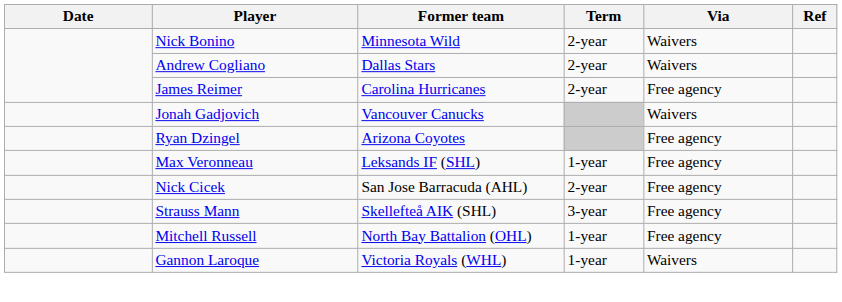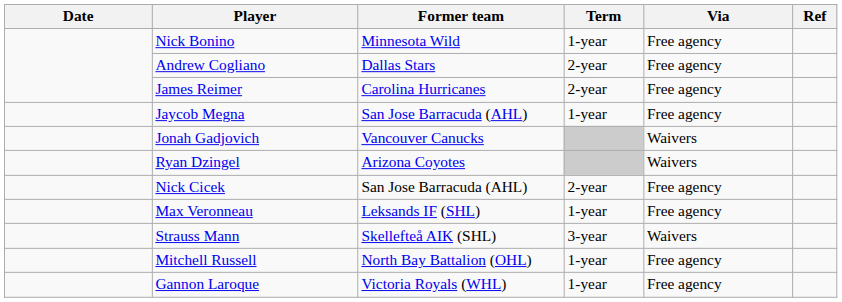Nick Bonino | Term: 2-year -> 1-year
Nick Bonino | Via: Waivers -> Free agency
Andrew Cogliano | Via: Waivers -> Free agency
+ row: Jaycob Megna | San Jose Barracuda (AHL) | 1-year | Free agency
Ryan Dzingel | Via: Free agency -> Waivers
rows swapped: Nick Cicek <-> Max Veronneau
Strauss Mann | Via: Free agency -> Waivers
Gannon Laroque | Via: Waivers -> Free agency
